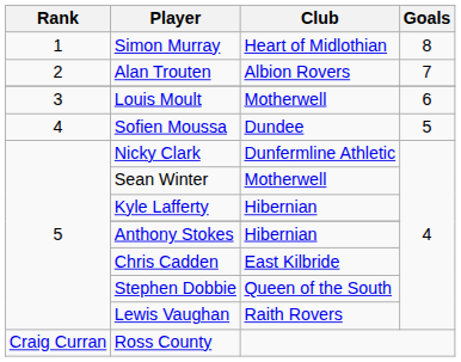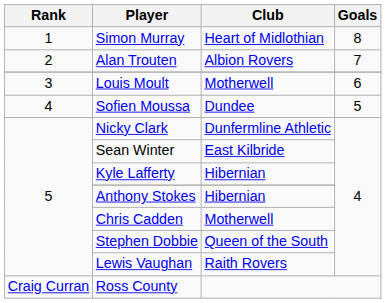Sean Winter | Club: Motherwell -> East Kilbride
Chris Cadden | Club: East Kilbride -> Motherwell
